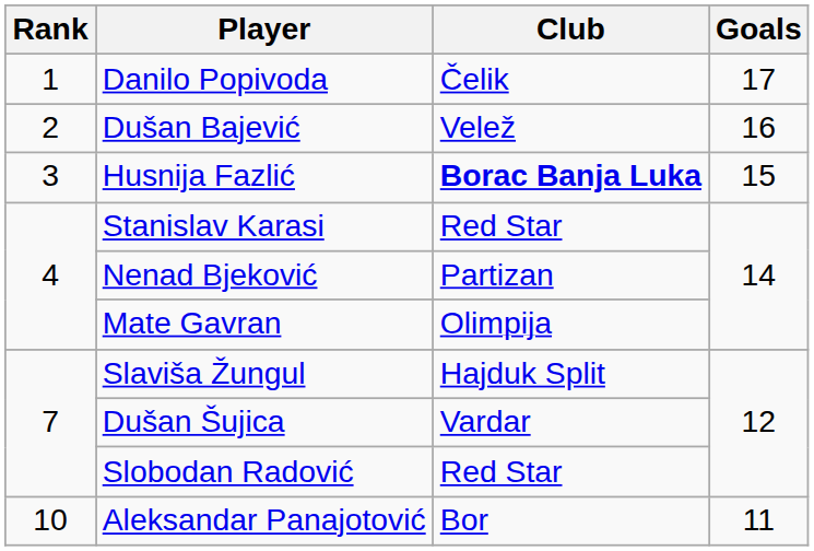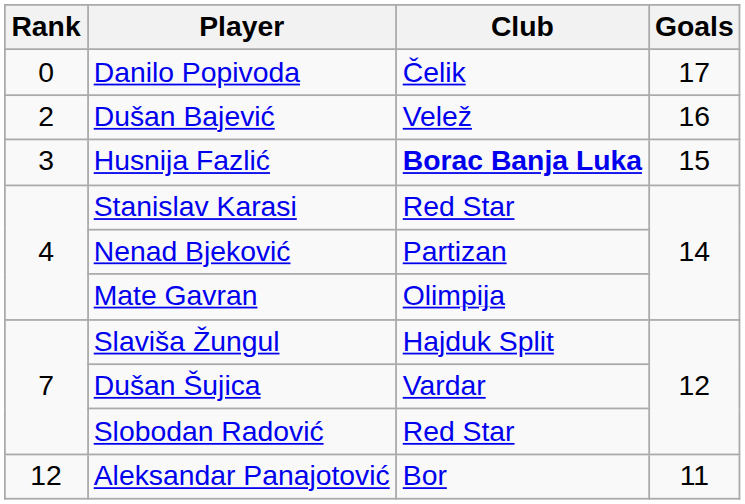Danilo Popivoda | Rank: 1 -> 0
Aleksandar Panajotović | Rank: 10 -> 12
